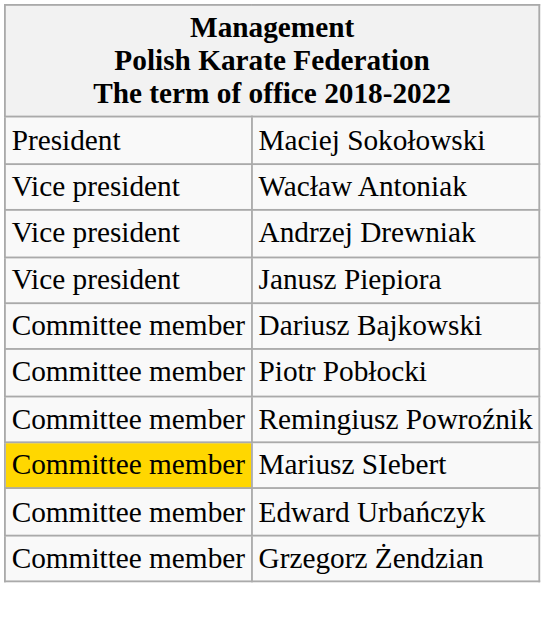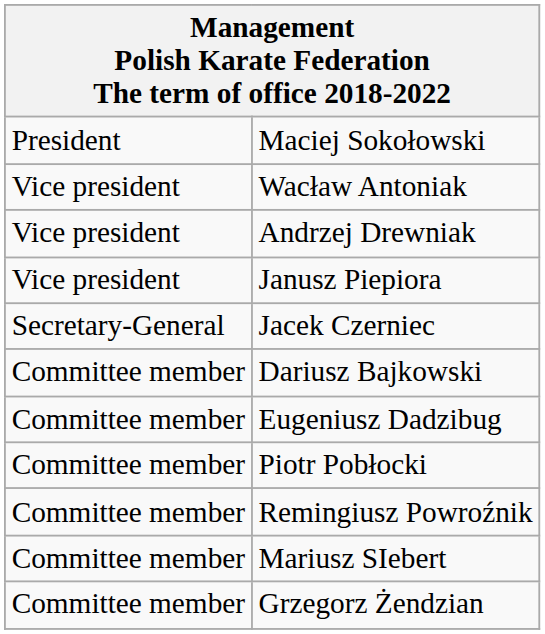+ row: Secretary-General | Jacek Czerniec
+ row: Committee member | Eugeniusz Dadzibug
Mariusz SIebert | column 1: gold background -> no background
- row: Committee member | Edward Urbańczyk
